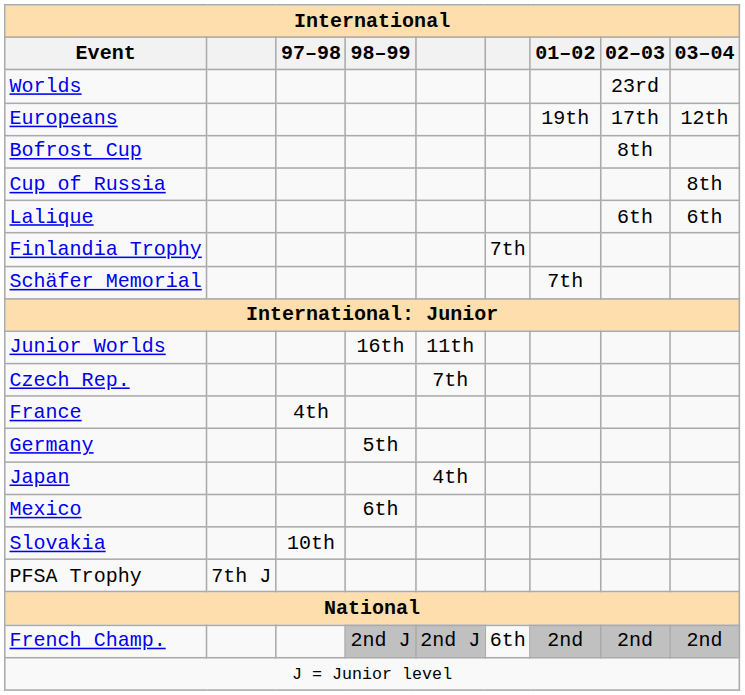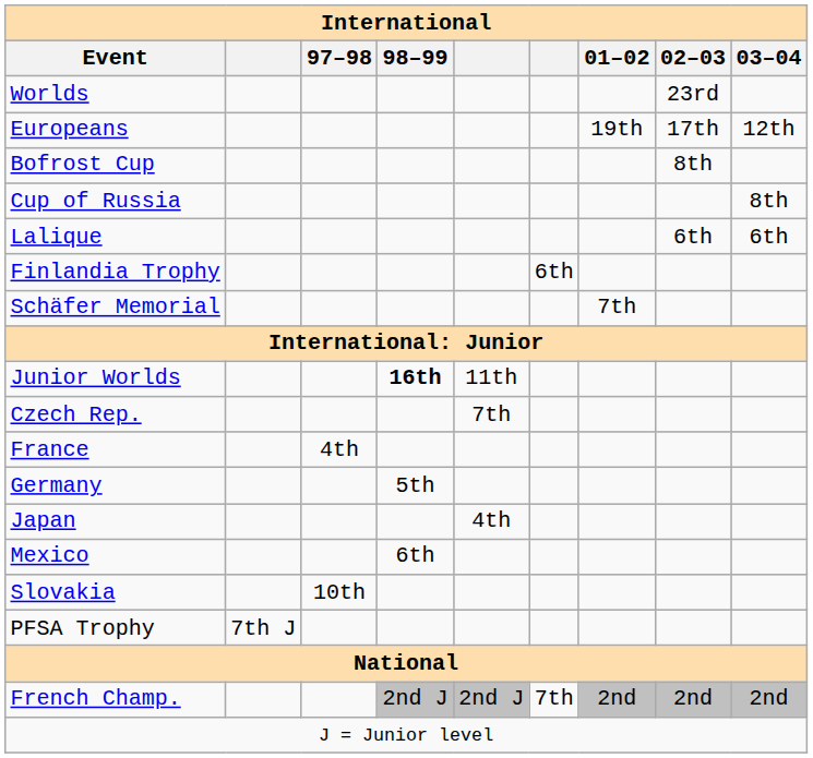Finlandia Trophy | column 6: 7th -> 6th
Junior Worlds | 98–99: normal -> bold
French Champ. | column 6: 6th -> 7th
